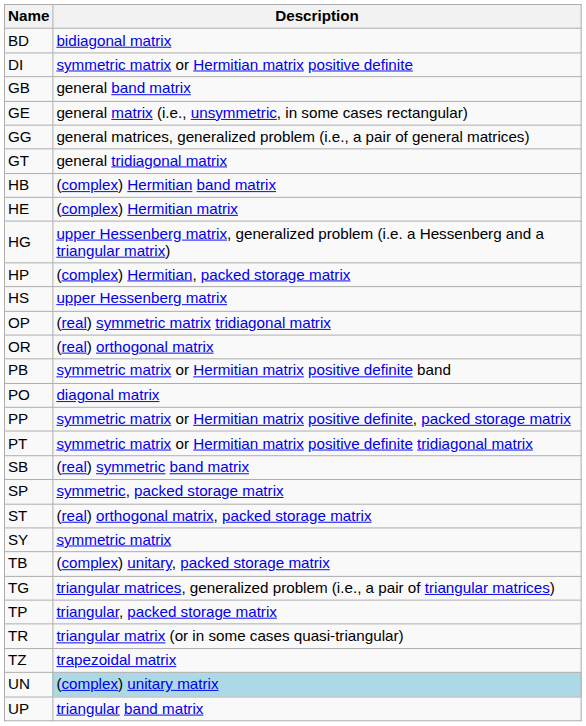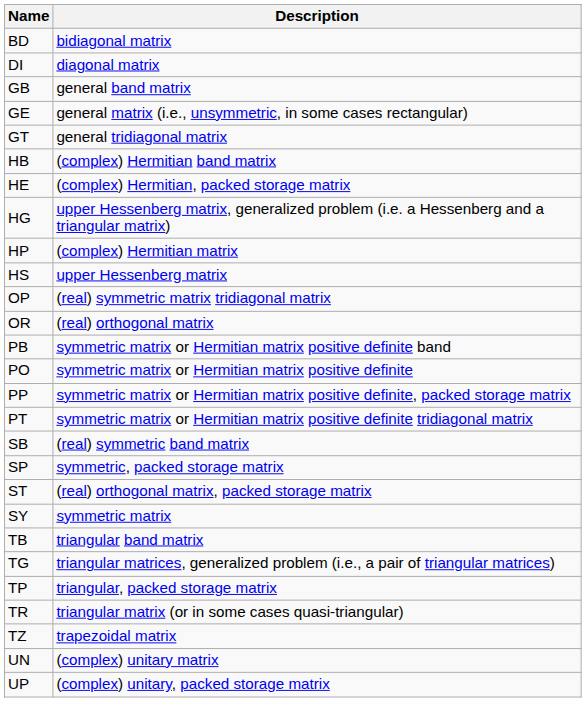DI | Description: symmetric matrix or Hermitian matrix positive definite -> diagonal matrix
- row: GG | general matrices, generalized problem (i.e., a pair of general matrices)
HE | Description: (complex) Hermitian matrix -> (complex) Hermitian, packed storage matrix
HP | Description: (complex) Hermitian, packed storage matrix -> (complex) Hermitian matrix
PO | Description: diagonal matrix -> symmetric matrix or Hermitian matrix positive definite
TB | Description: (complex) unitary, packed storage matrix -> triangular band matrix
UN | Description: lightblue background -> no background
UP | Description: triangular band matrix -> (complex) unitary, packed storage matrix
